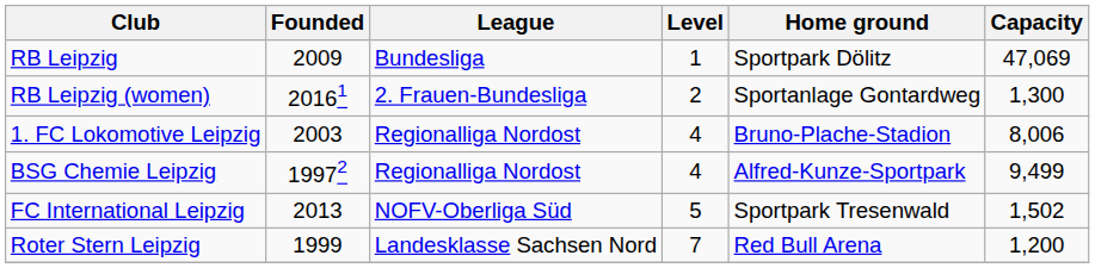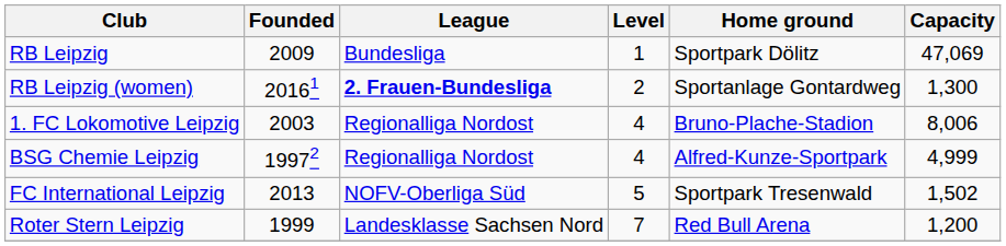RB Leipzig (women) | League: normal -> bold
BSG Chemie Leipzig | Capacity: 9,499 -> 4,999
